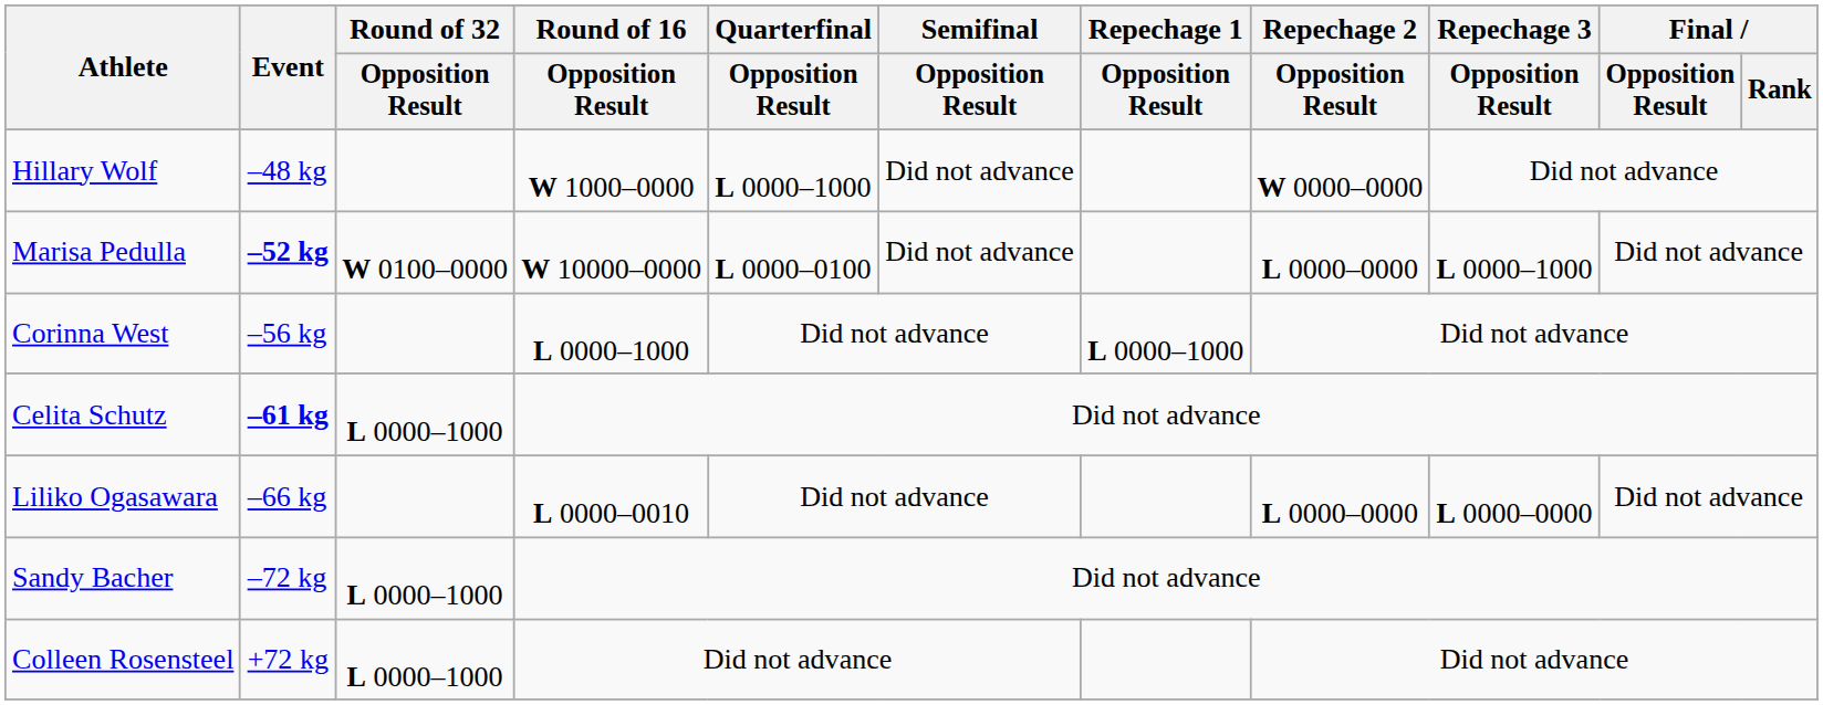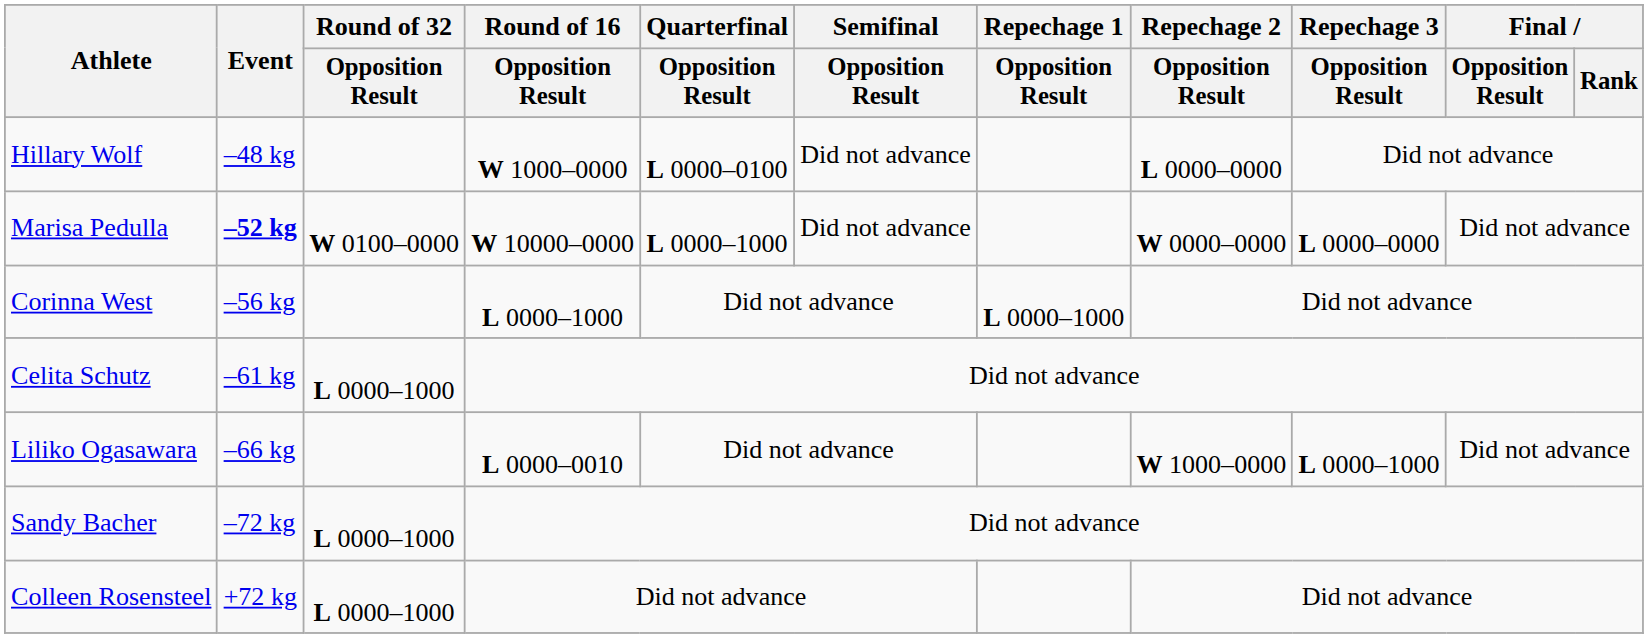Hillary Wolf | Quarterfinal / Opposition Result: L 0000–1000 -> L 0000–0100
Hillary Wolf | Repechage 2 / Opposition Result: W 0000–0000 -> L 0000–0000
Marisa Pedulla | Quarterfinal / Opposition Result: L 0000–0100 -> L 0000–1000
Marisa Pedulla | Repechage 2 / Opposition Result: L 0000–0000 -> W 0000–0000
Marisa Pedulla | Repechage 3 / Opposition Result: L 0000–1000 -> L 0000–0000
Celita Schutz | Event: bold -> normal
Liliko Ogasawara | Repechage 2 / Opposition Result: L 0000–0000 -> W 1000–0000
Liliko Ogasawara | Repechage 3 / Opposition Result: L 0000–0000 -> L 0000–1000
